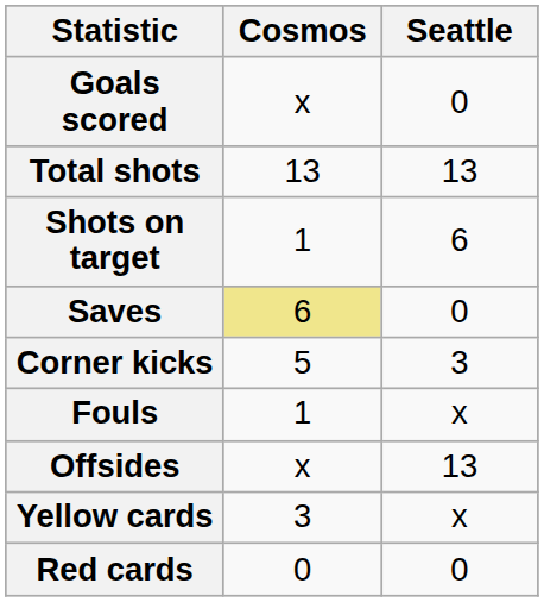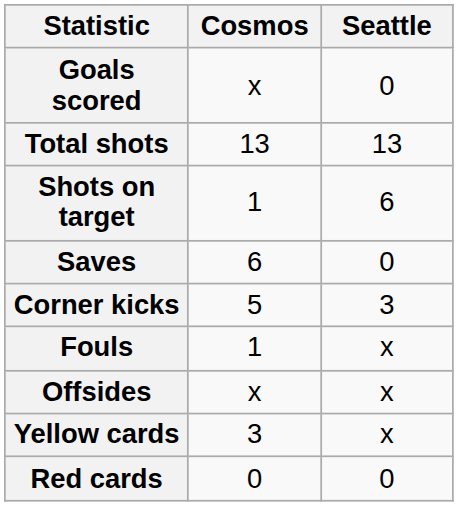Saves | Cosmos: khaki background -> no background
Offsides | Seattle: 13 -> x
